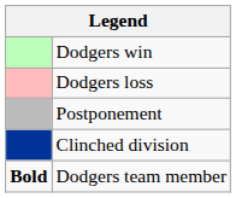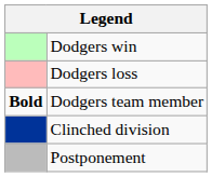rows swapped: Postponement <-> Dodgers team member
